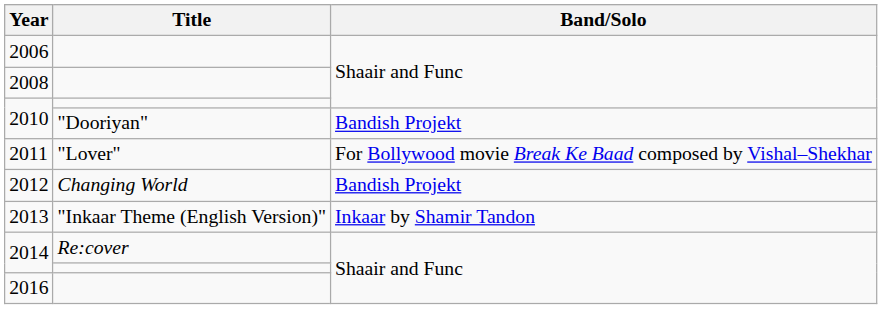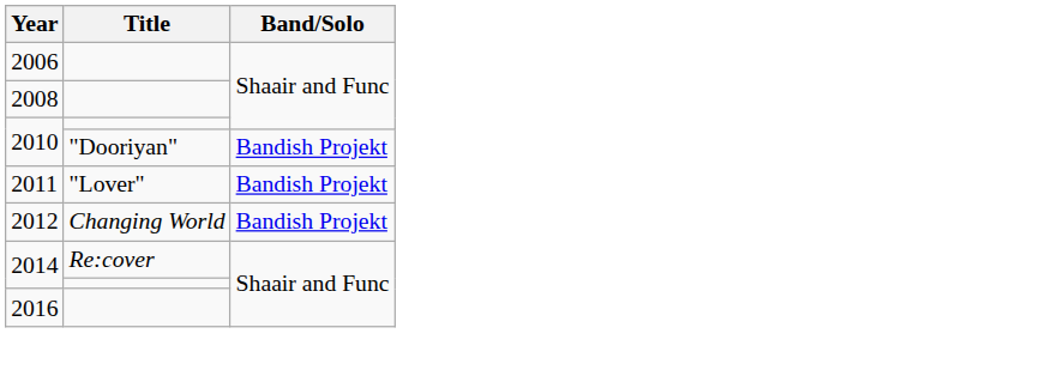2011 | Band/Solo: For Bollywood movie Break Ke Baad composed by Vishal–Shekhar -> Bandish Projekt
- row: 2013 | "Inkaar Theme (English Version)" | Inkaar by Shamir Tandon
